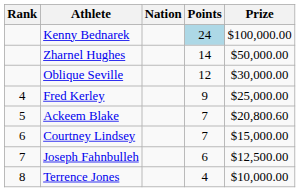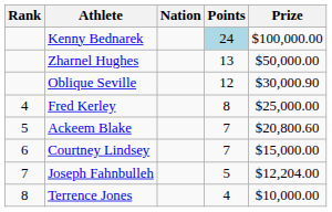Zharnel Hughes | Points: 14 -> 13
Oblique Seville | Prize: $30,000.00 -> $30,000.90
Fred Kerley | Points: 9 -> 8
Joseph Fahnbulleh | Points: 6 -> 5
Joseph Fahnbulleh | Prize: $12,500.00 -> $12,204.00
